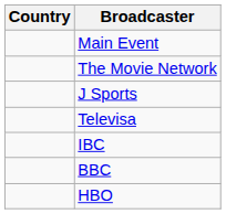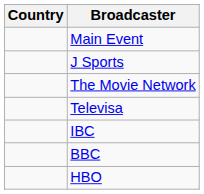rows swapped: The Movie Network <-> J Sports
